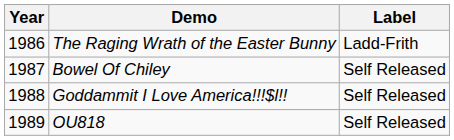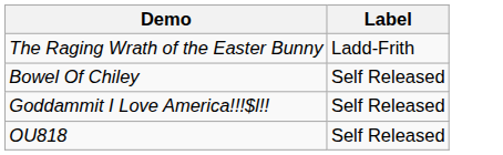- column: Year | 1986 | 1987 | 1988 | 1989
